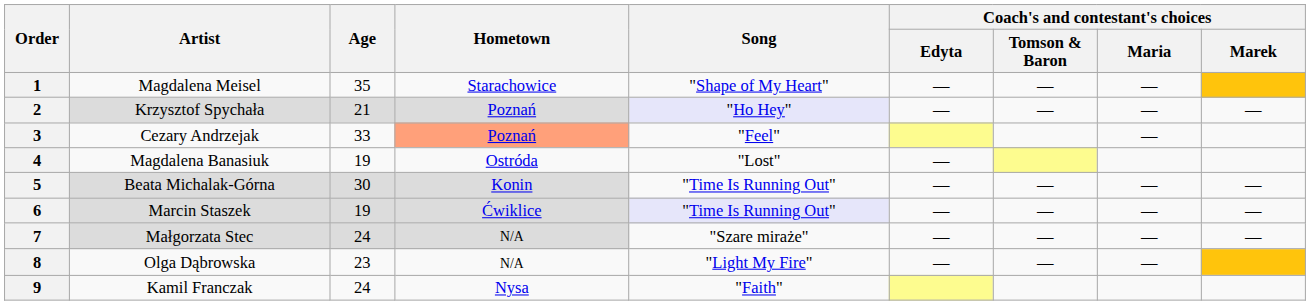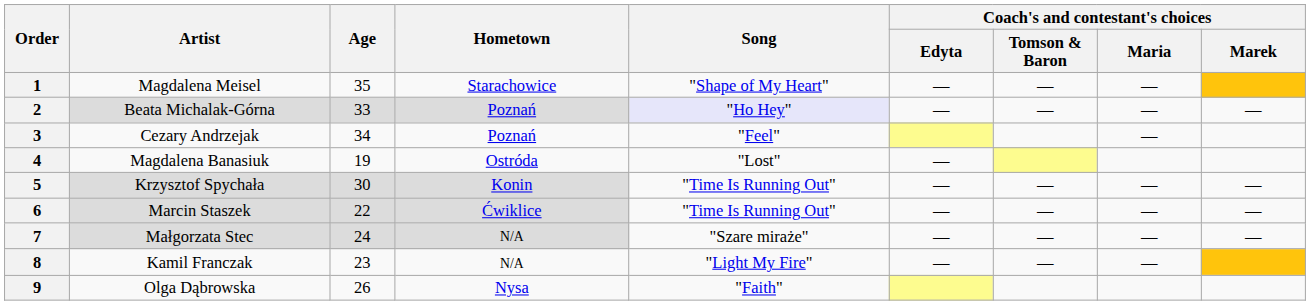2 | Artist: Krzysztof Spychała -> Beata Michalak-Górna
2 | Age: 21 -> 33
3 | Age: 33 -> 34
3 | Hometown: lightsalmon background -> no background
5 | Artist: Beata Michalak-Górna -> Krzysztof Spychała
6 | Age: 19 -> 22
6 | Song: lavender background -> no background
8 | Artist: Olga Dąbrowska -> Kamil Franczak
9 | Artist: Kamil Franczak -> Olga Dąbrowska
9 | Age: 24 -> 26
